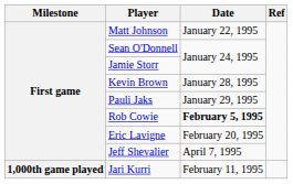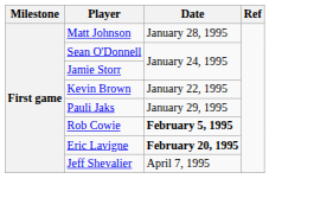Matt Johnson | Date: January 22, 1995 -> January 28, 1995
Kevin Brown | Date: January 28, 1995 -> January 22, 1995
Eric Lavigne | Date: normal -> bold
- row: 1,000th game played | Jari Kurri | February 11, 1995
